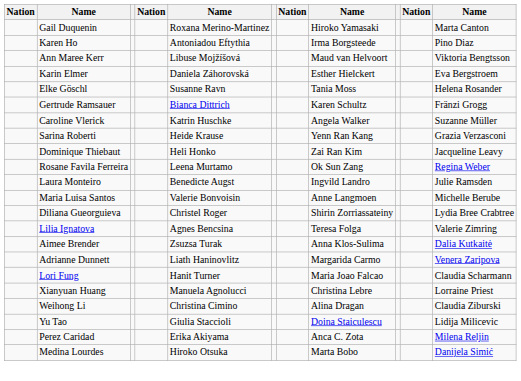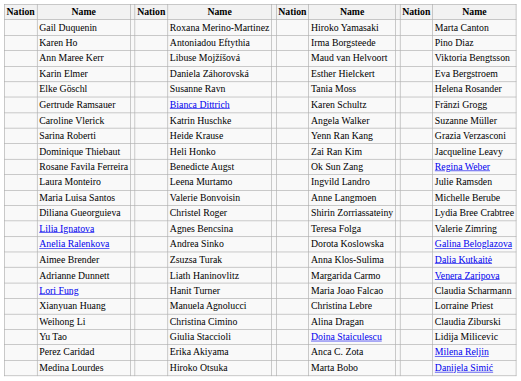Rosane Favila Ferreira | column 5: Leena Murtamo -> Benedicte Augst
Laura Monteiro | column 5: Benedicte Augst -> Leena Murtamo
+ row: Anelia Ralenkova | Andrea Sinko | Dorota Koslowska | Galina Beloglazova
